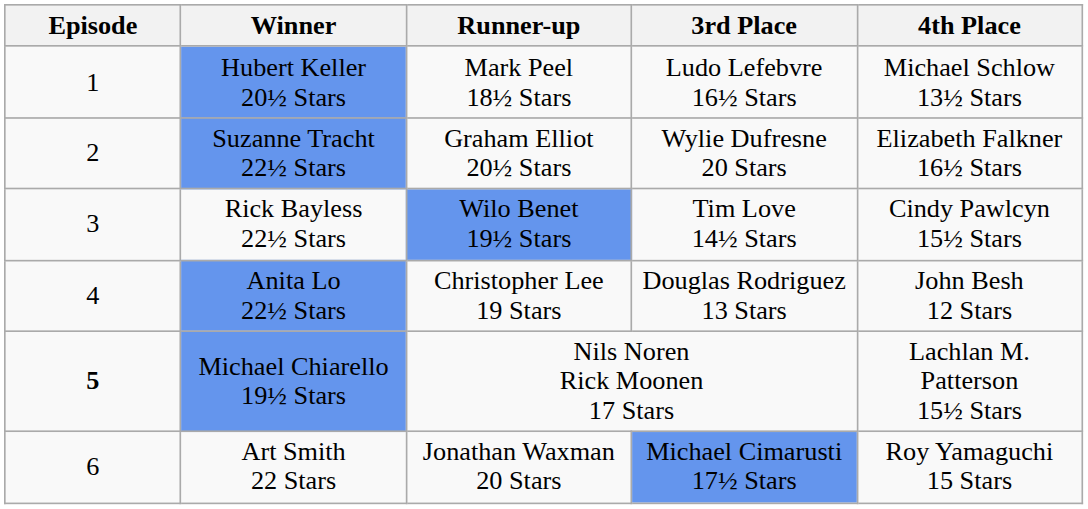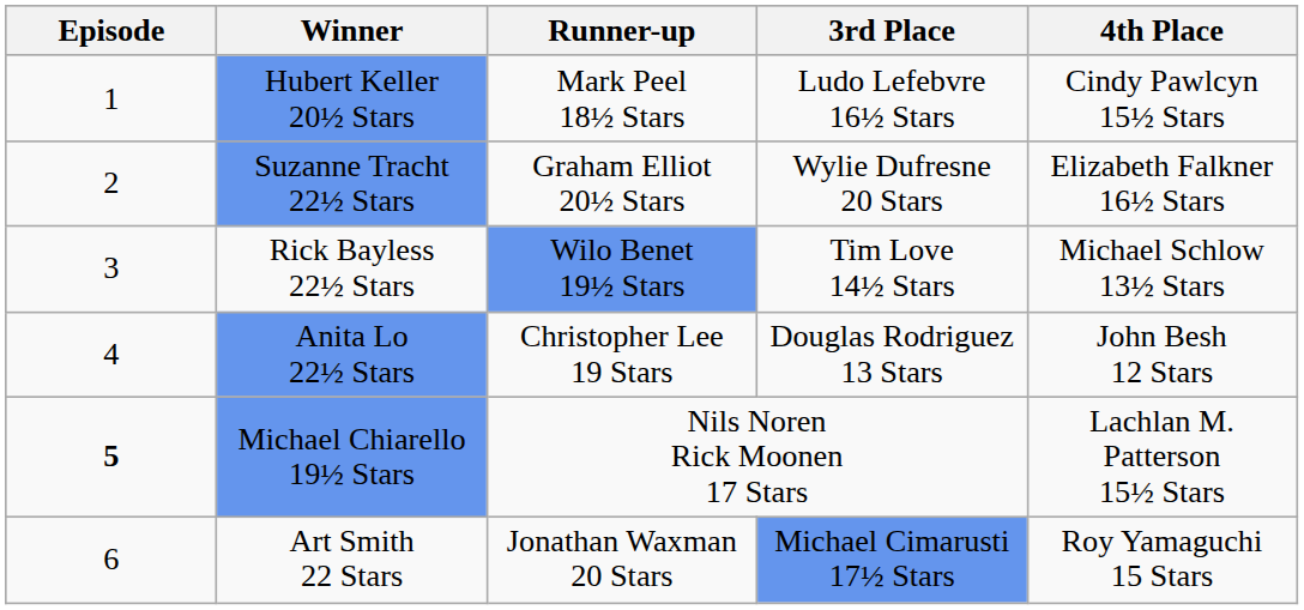Hubert Keller 20½ Stars | 4th Place: Michael Schlow 13½ Stars -> Cindy Pawlcyn 15½ Stars
Rick Bayless 22½ Stars | 4th Place: Cindy Pawlcyn 15½ Stars -> Michael Schlow 13½ Stars
